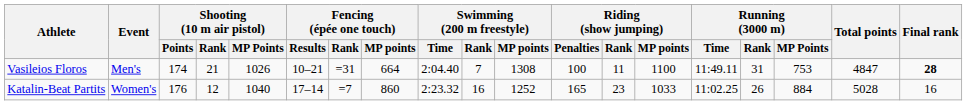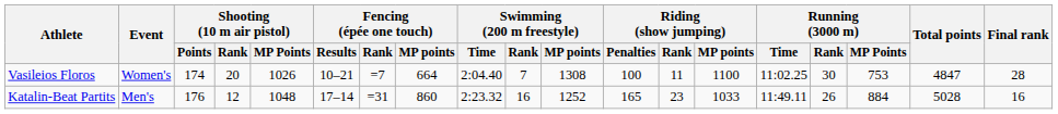Vasileios Floros | Event: Men's -> Women's
Vasileios Floros | Shooting (10 m air pistol) / Rank: 21 -> 20
Vasileios Floros | Fencing (épée one touch) / Rank: =31 -> =7
Vasileios Floros | Running (3000 m) / Time: 11:49.11 -> 11:02.25
Vasileios Floros | Running (3000 m) / Rank: 31 -> 30
Vasileios Floros | Final rank: bold -> normal
Katalin-Beat Partits | Event: Women's -> Men's
Katalin-Beat Partits | Shooting (10 m air pistol) / MP Points: 1040 -> 1048
Katalin-Beat Partits | Fencing (épée one touch) / Rank: =7 -> =31
Katalin-Beat Partits | Running (3000 m) / Time: 11:02.25 -> 11:49.11
